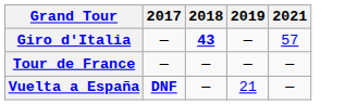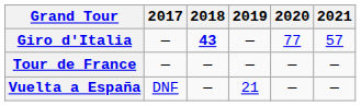+ column: 2020 | 77 | — | —
Vuelta a España | 2017: bold -> normal
